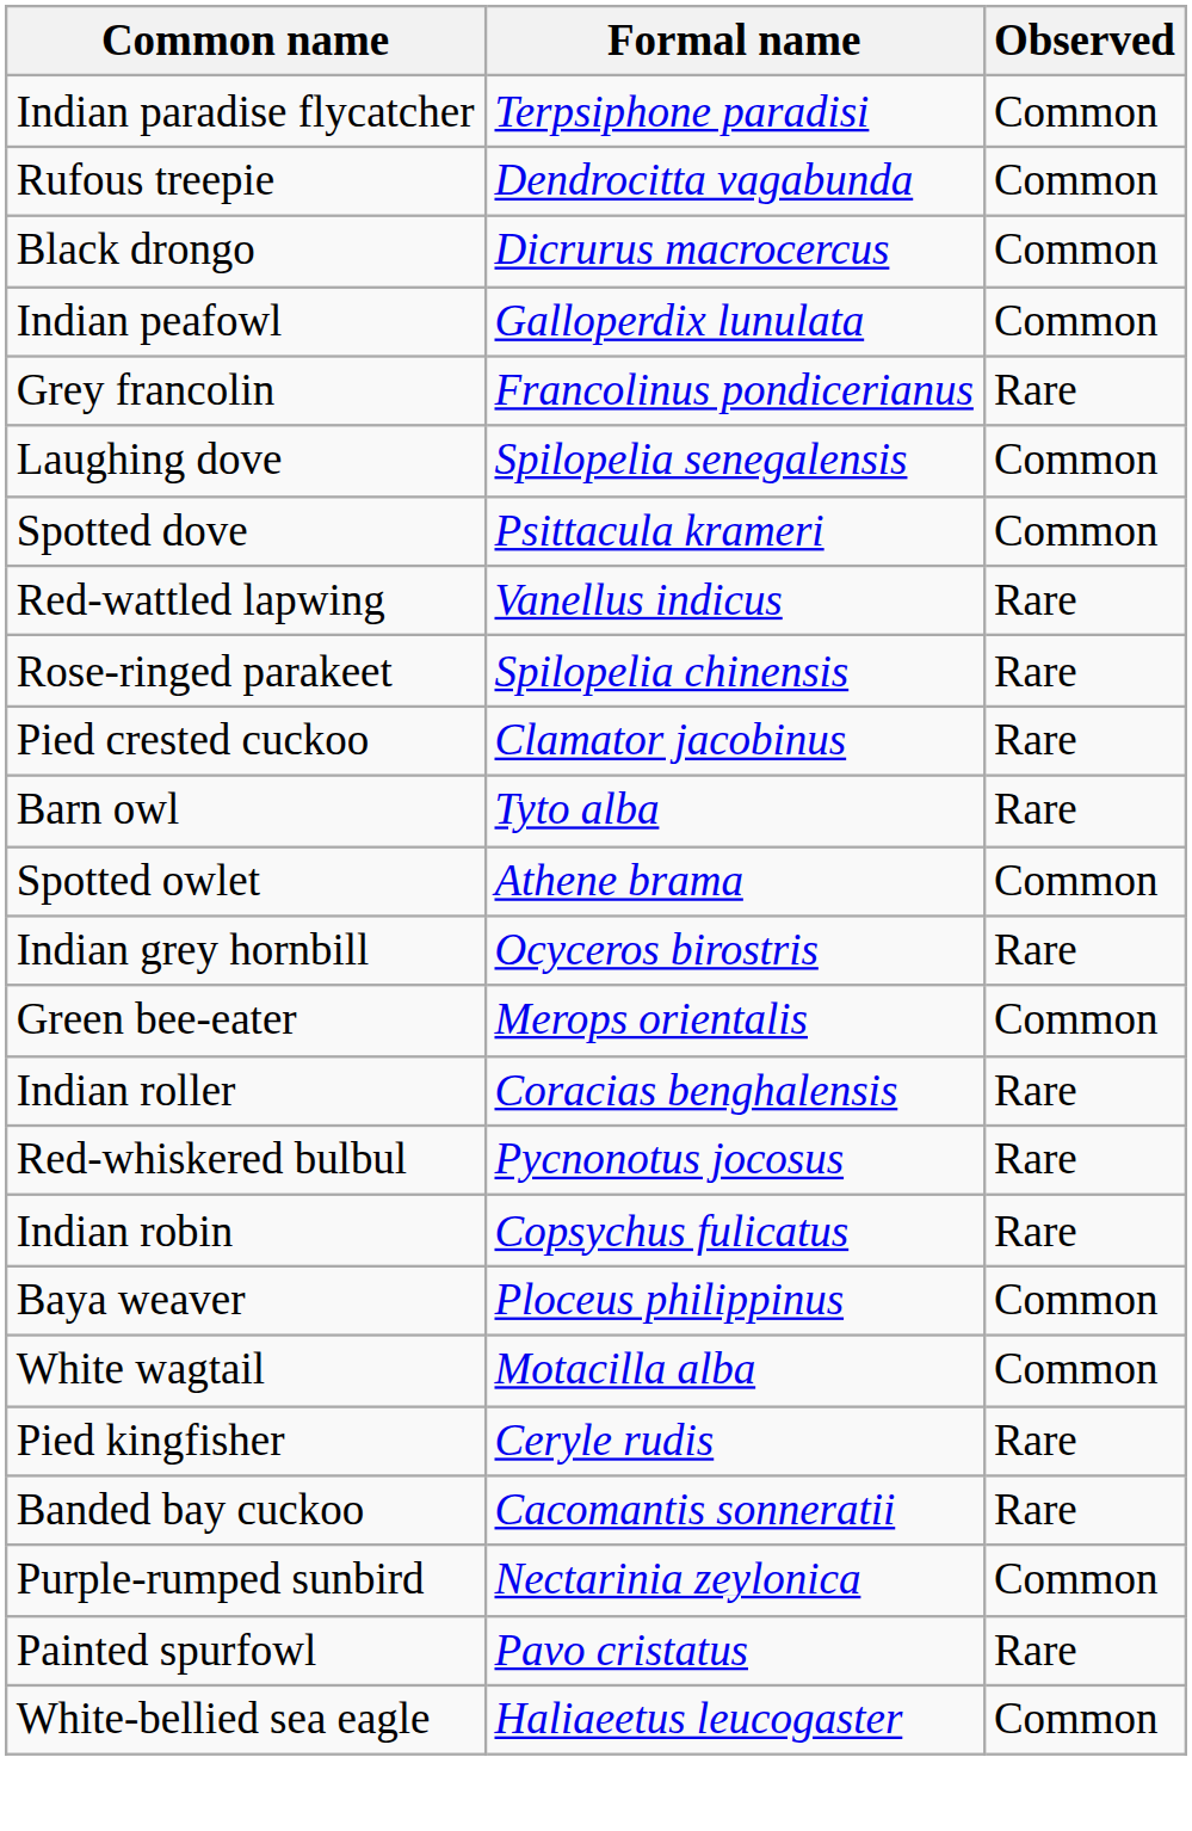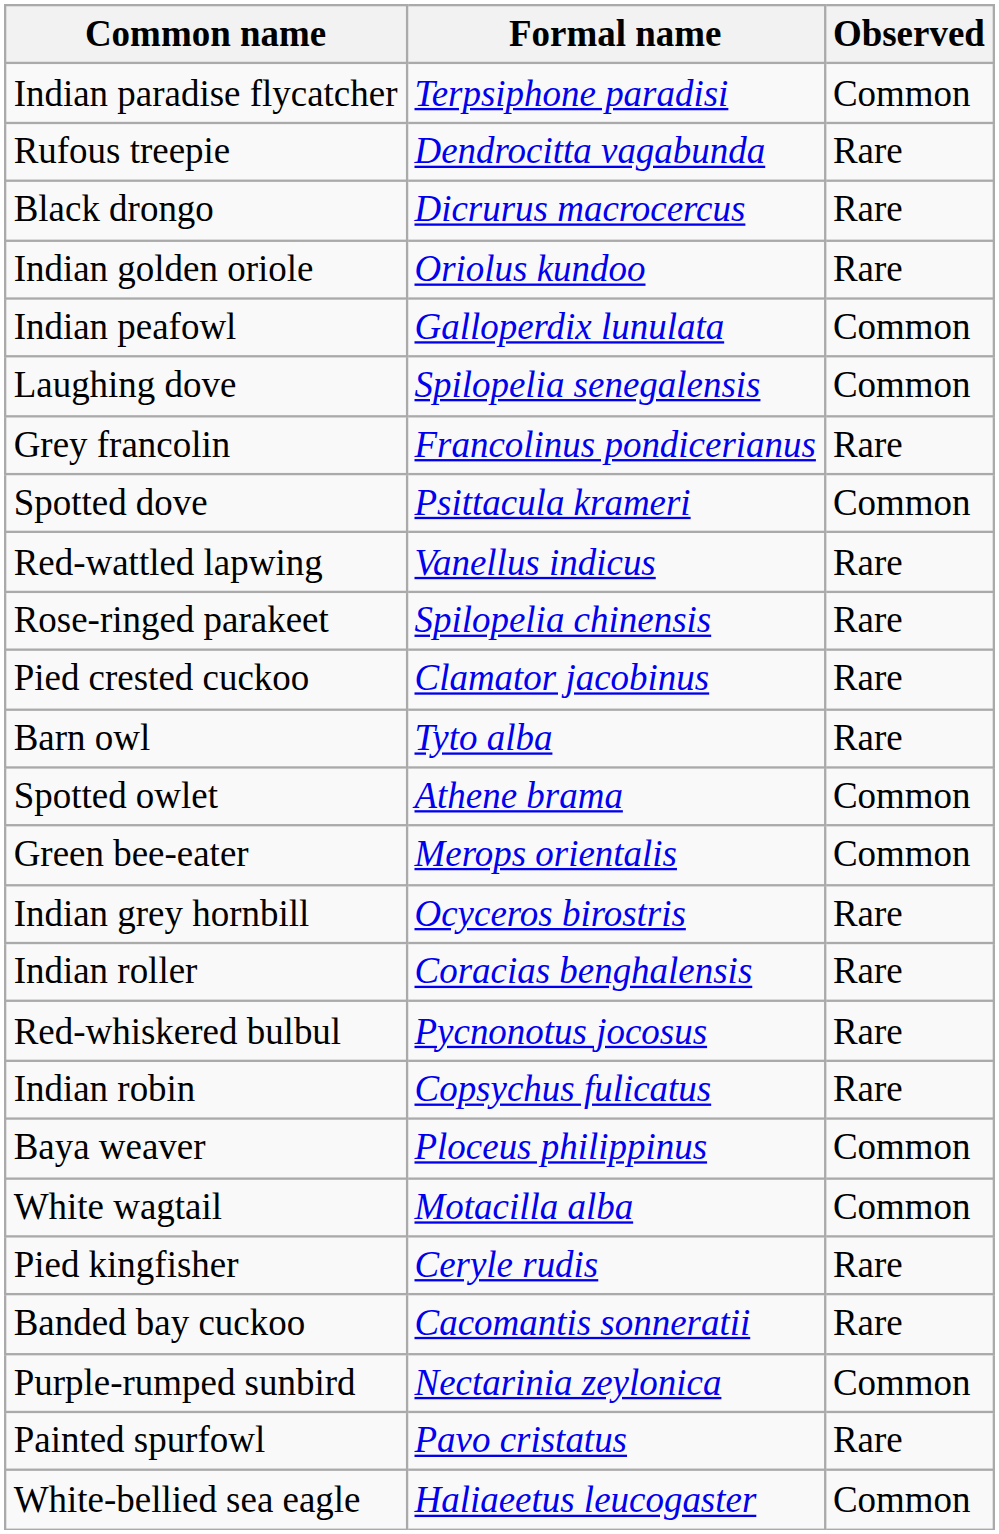Rufous treepie | Observed: Common -> Rare
Black drongo | Observed: Common -> Rare
+ row: Indian golden oriole | Oriolus kundoo | Rare
rows swapped: Grey francolin <-> Laughing dove
rows swapped: Green bee-eater <-> Indian grey hornbill
